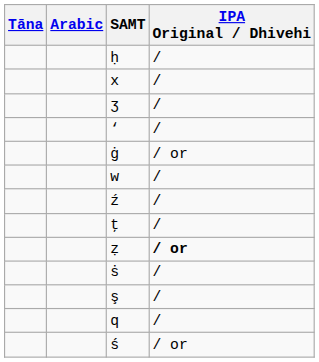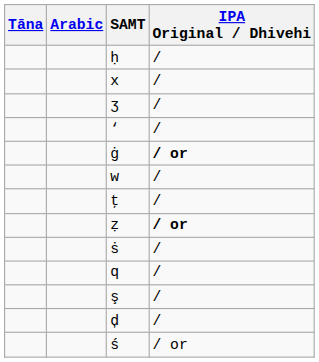ġ | IPA Original / Dhivehi: normal -> bold
- row: ź | /
rows swapped: q <-> ş
+ row: ḑ | /
